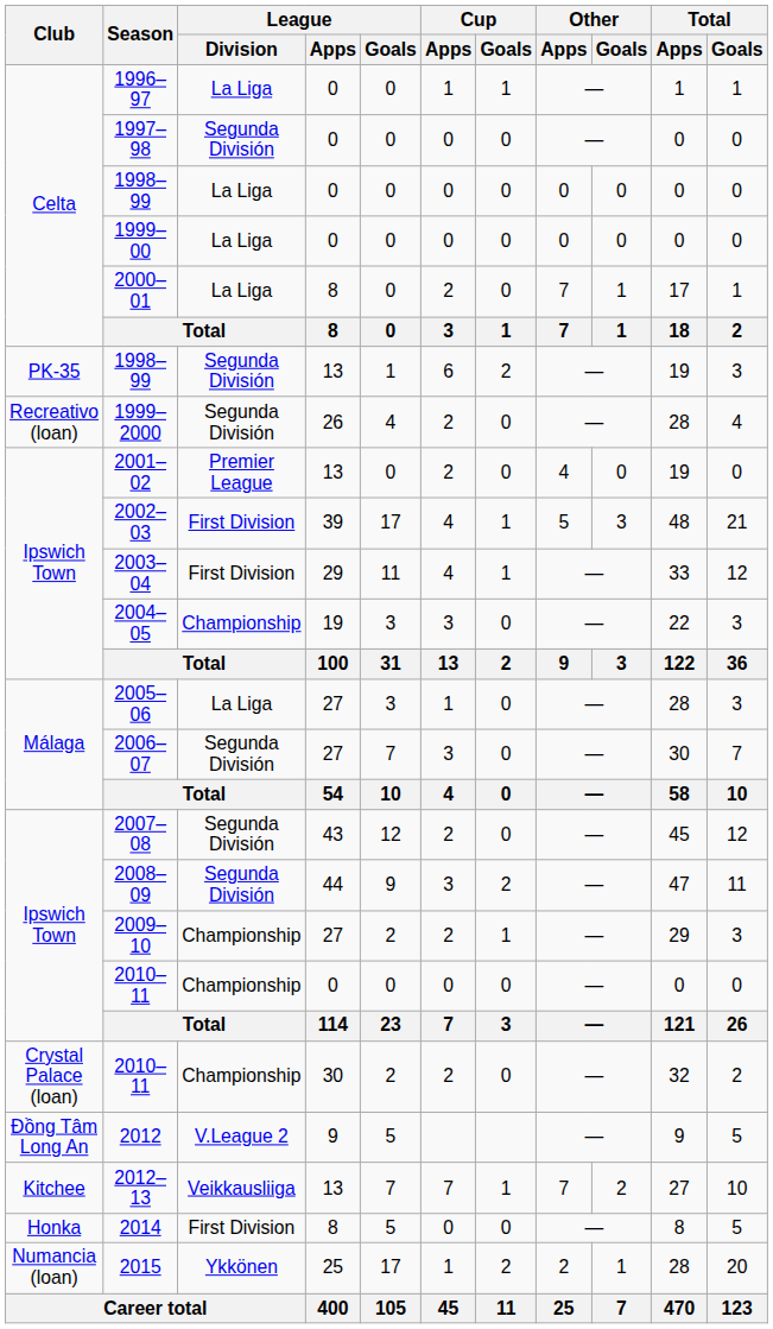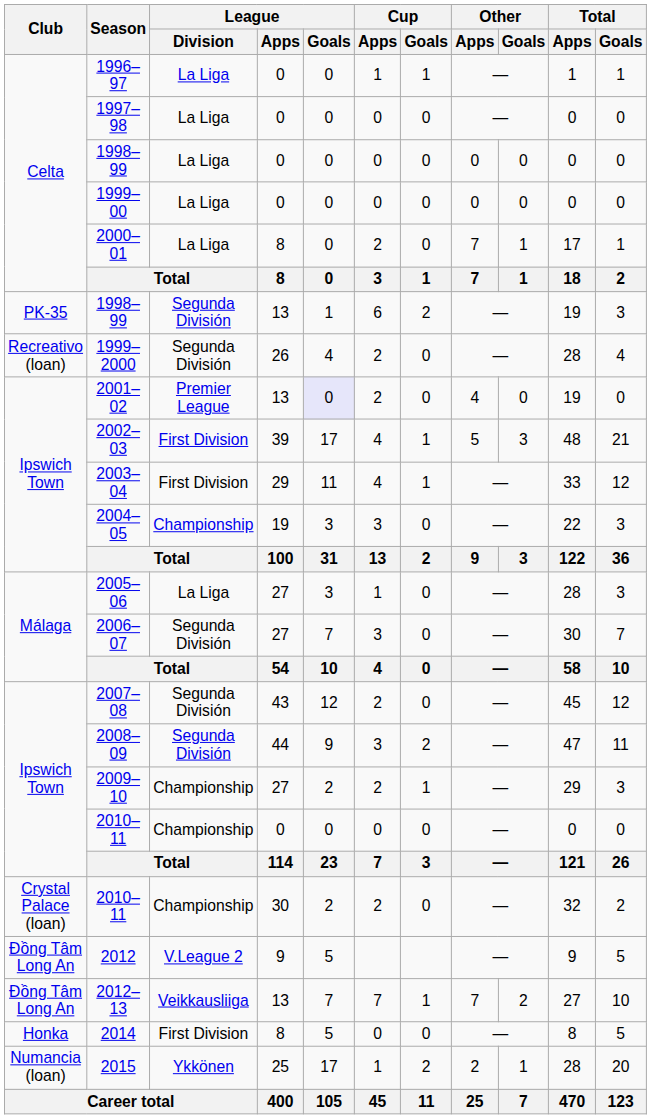1997–98 | League / Division: Segunda División -> La Liga
2001–02 | League / Goals: no background -> lavender background
2012–13 | Club: Kitchee -> Đồng Tâm Long An
